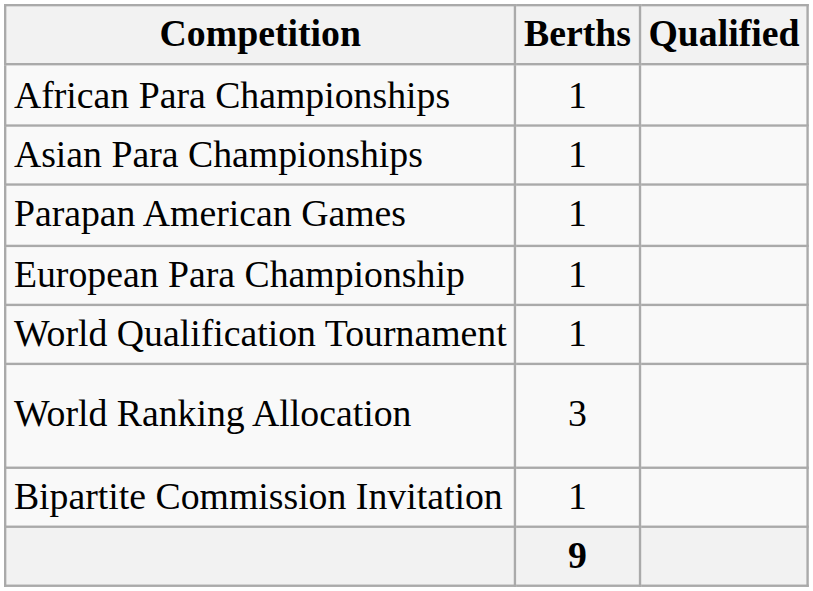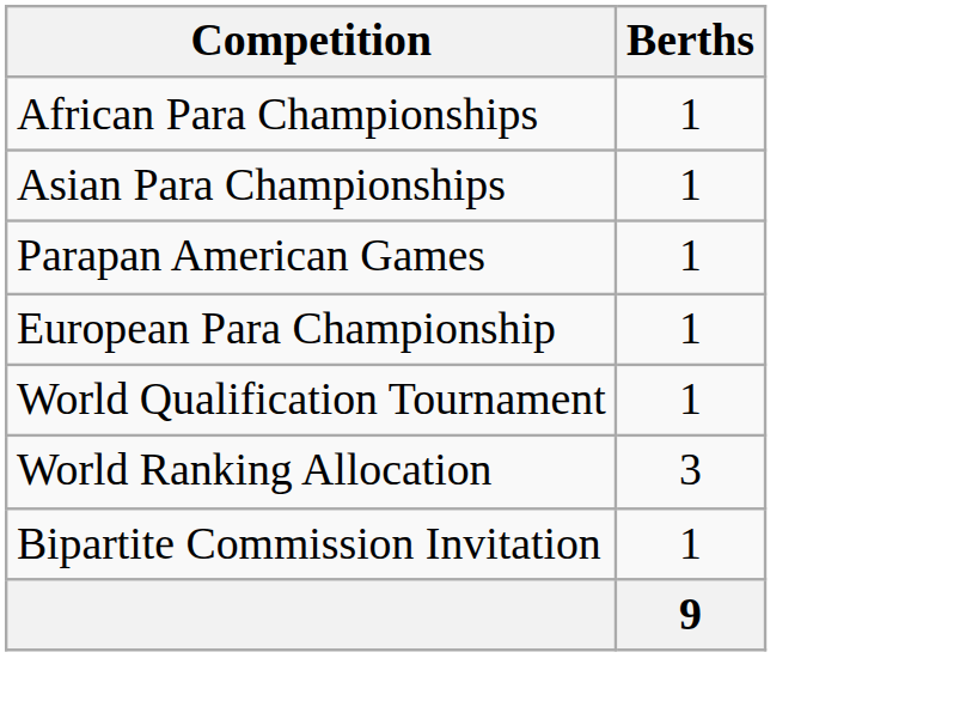- column: Qualified
